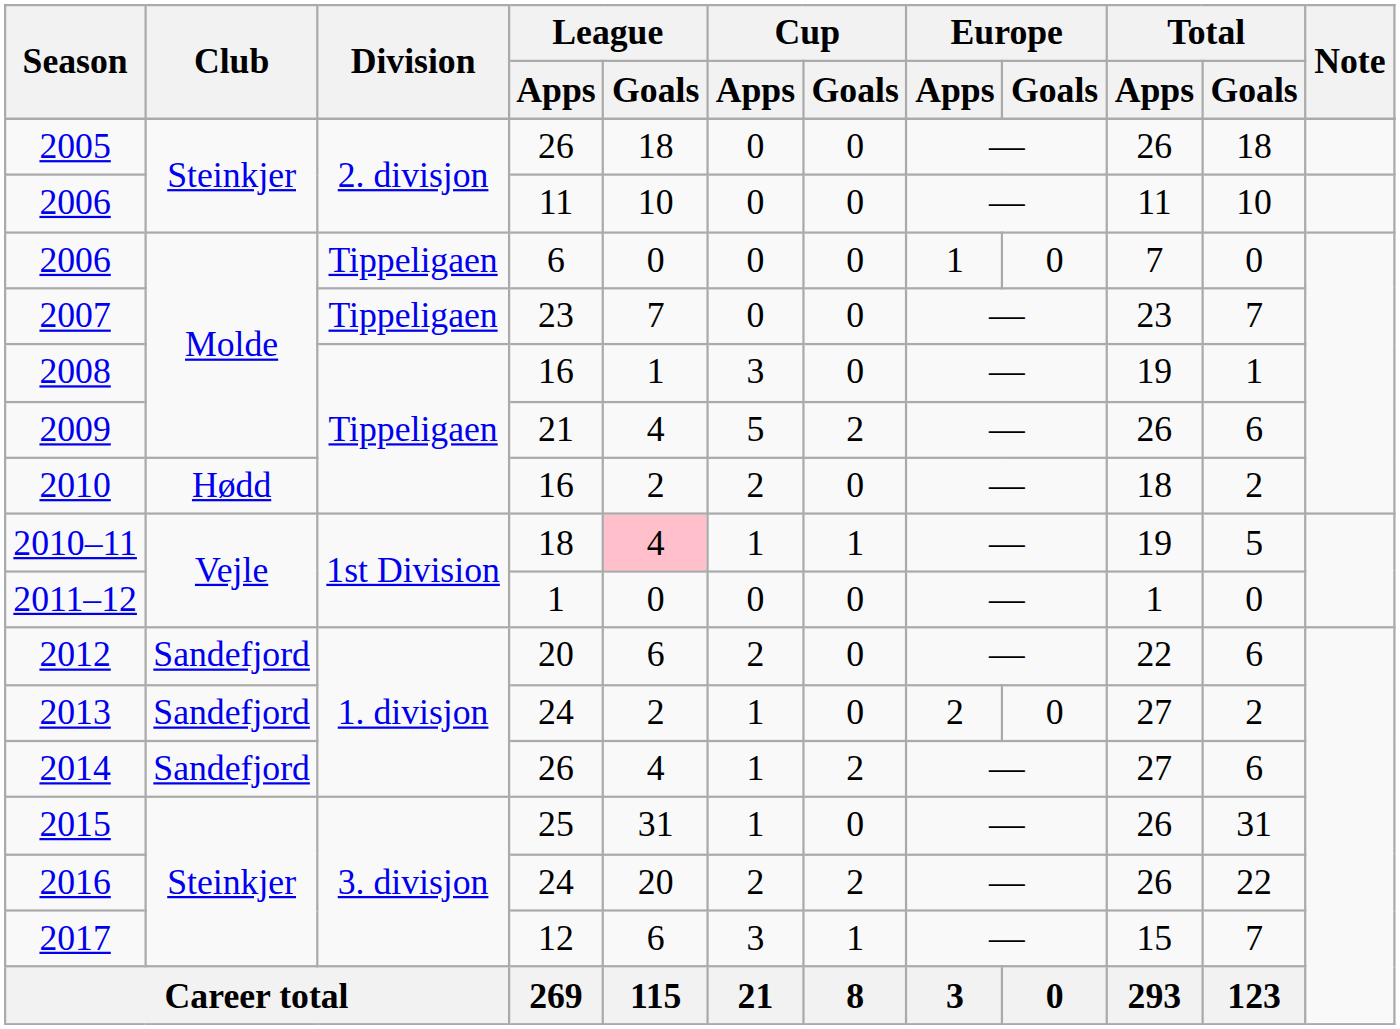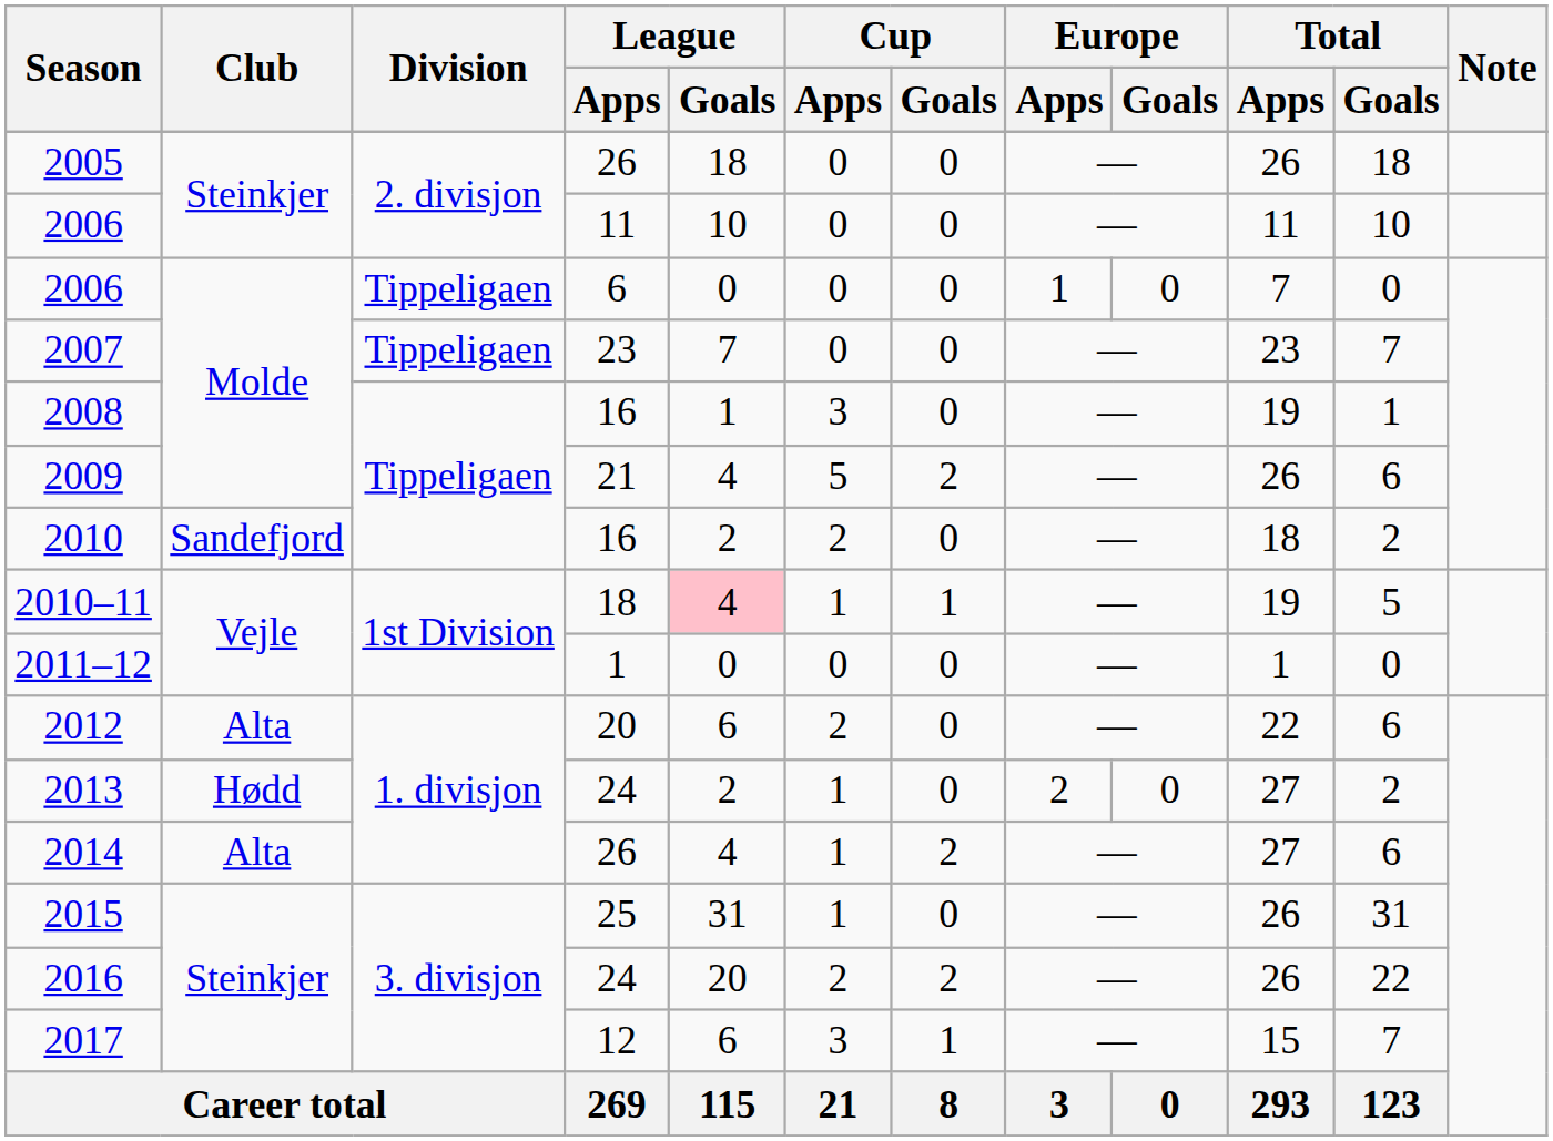2010 | Club: Hødd -> Sandefjord
2012 | Club: Sandefjord -> Alta
2013 | Club: Sandefjord -> Hødd
2014 | Club: Sandefjord -> Alta
